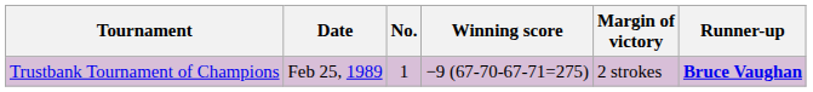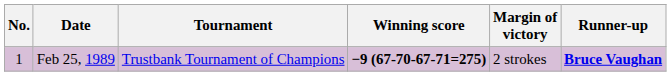columns swapped: No. <-> Tournament
Feb 25, 1989 | Winning score: normal -> bold
